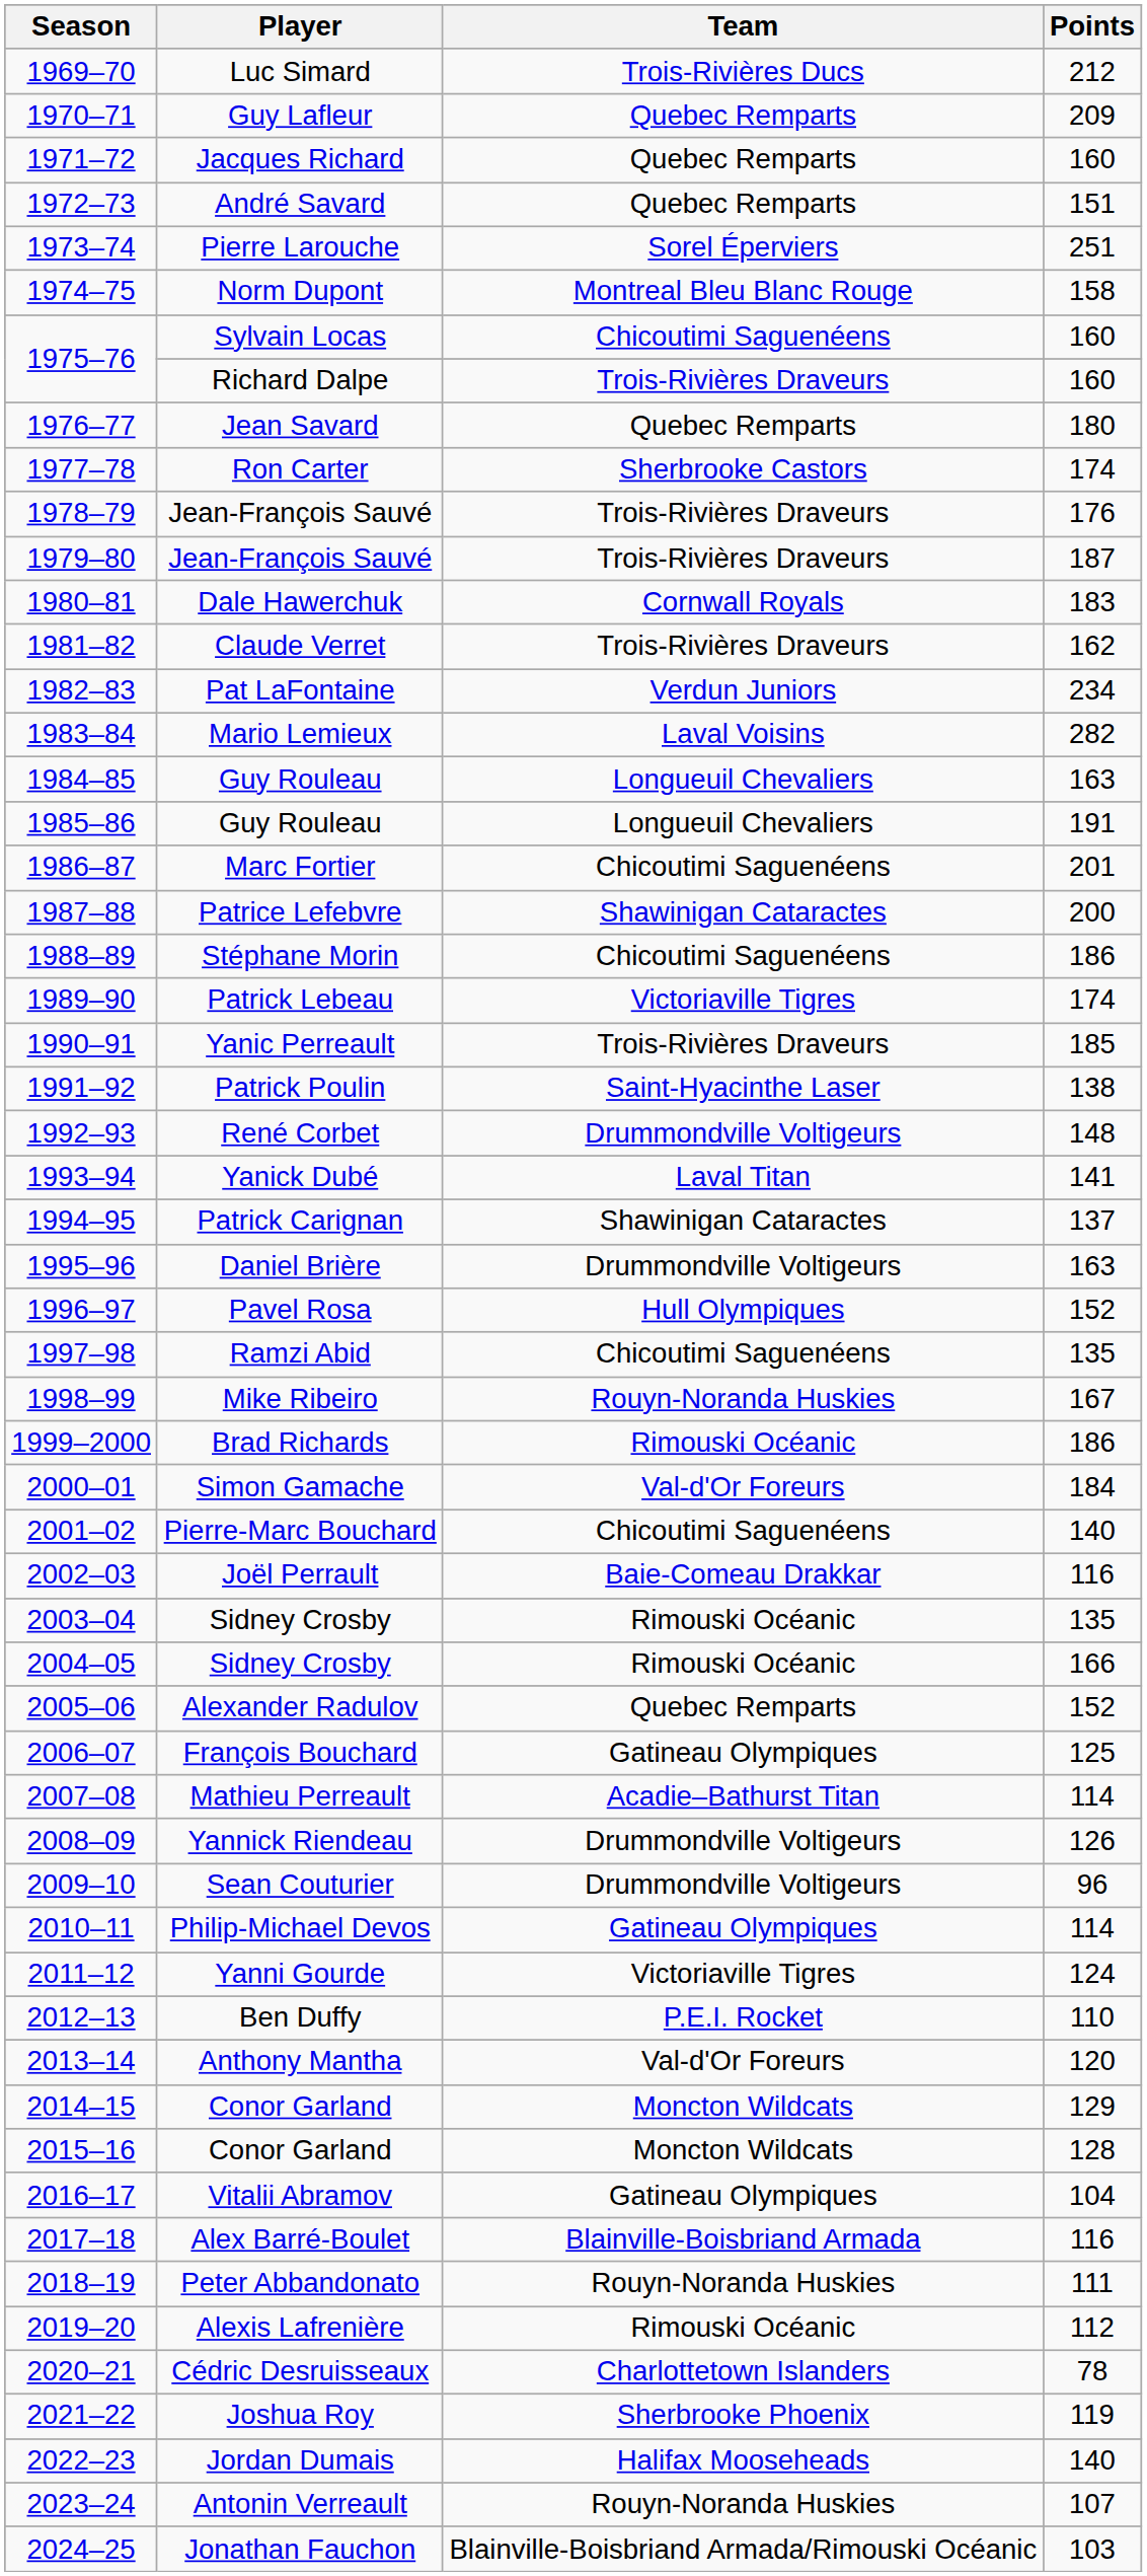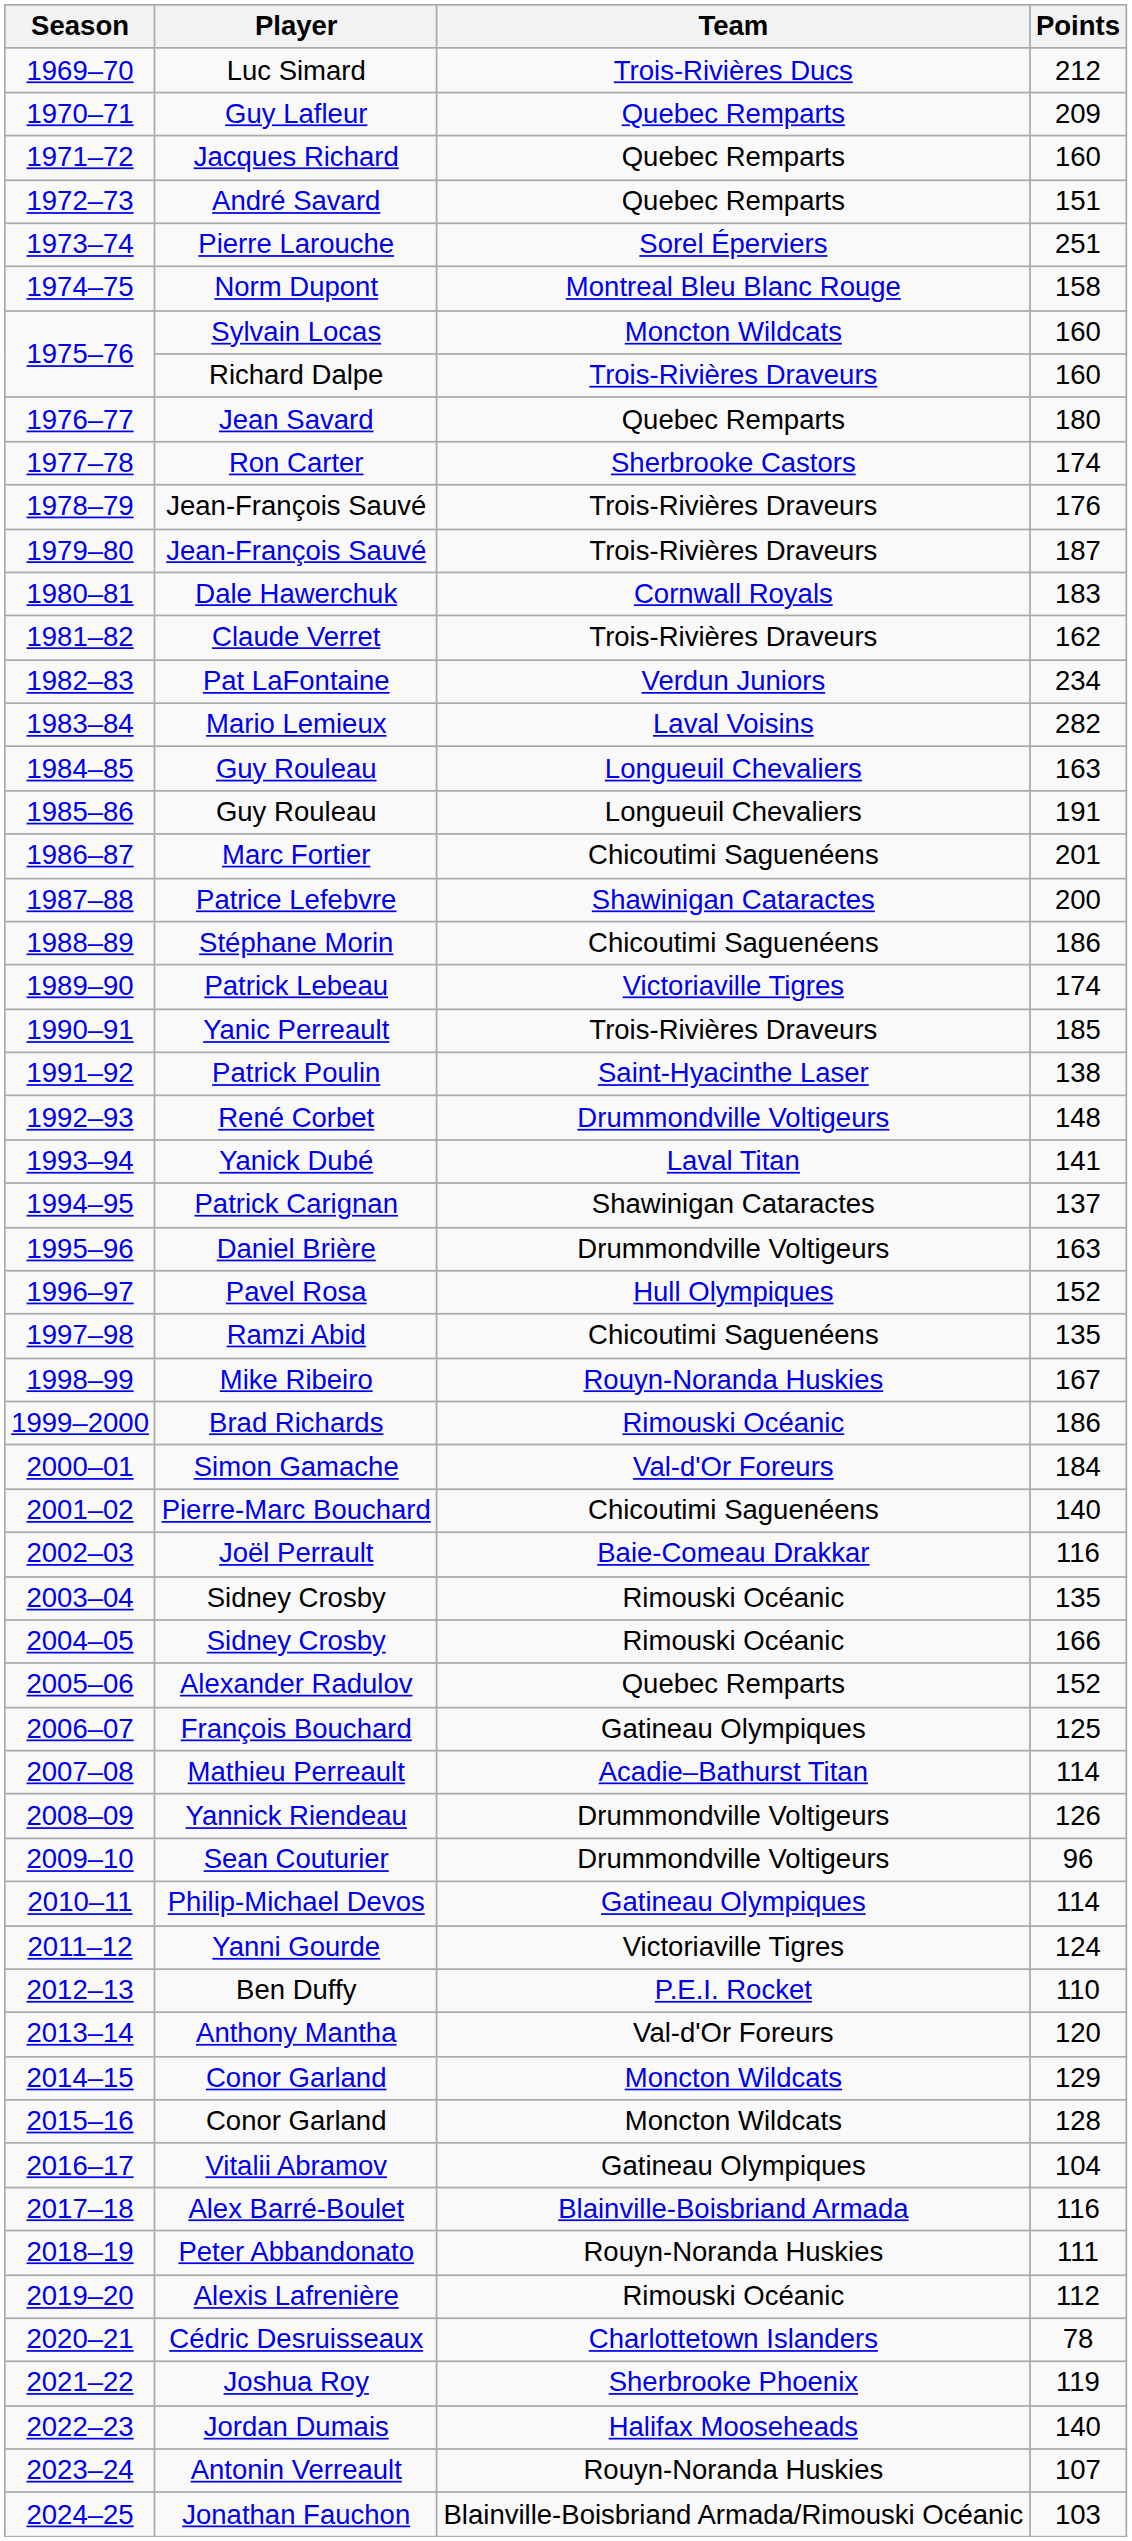Sylvain Locas | Team: Chicoutimi Saguenéens -> Moncton Wildcats
